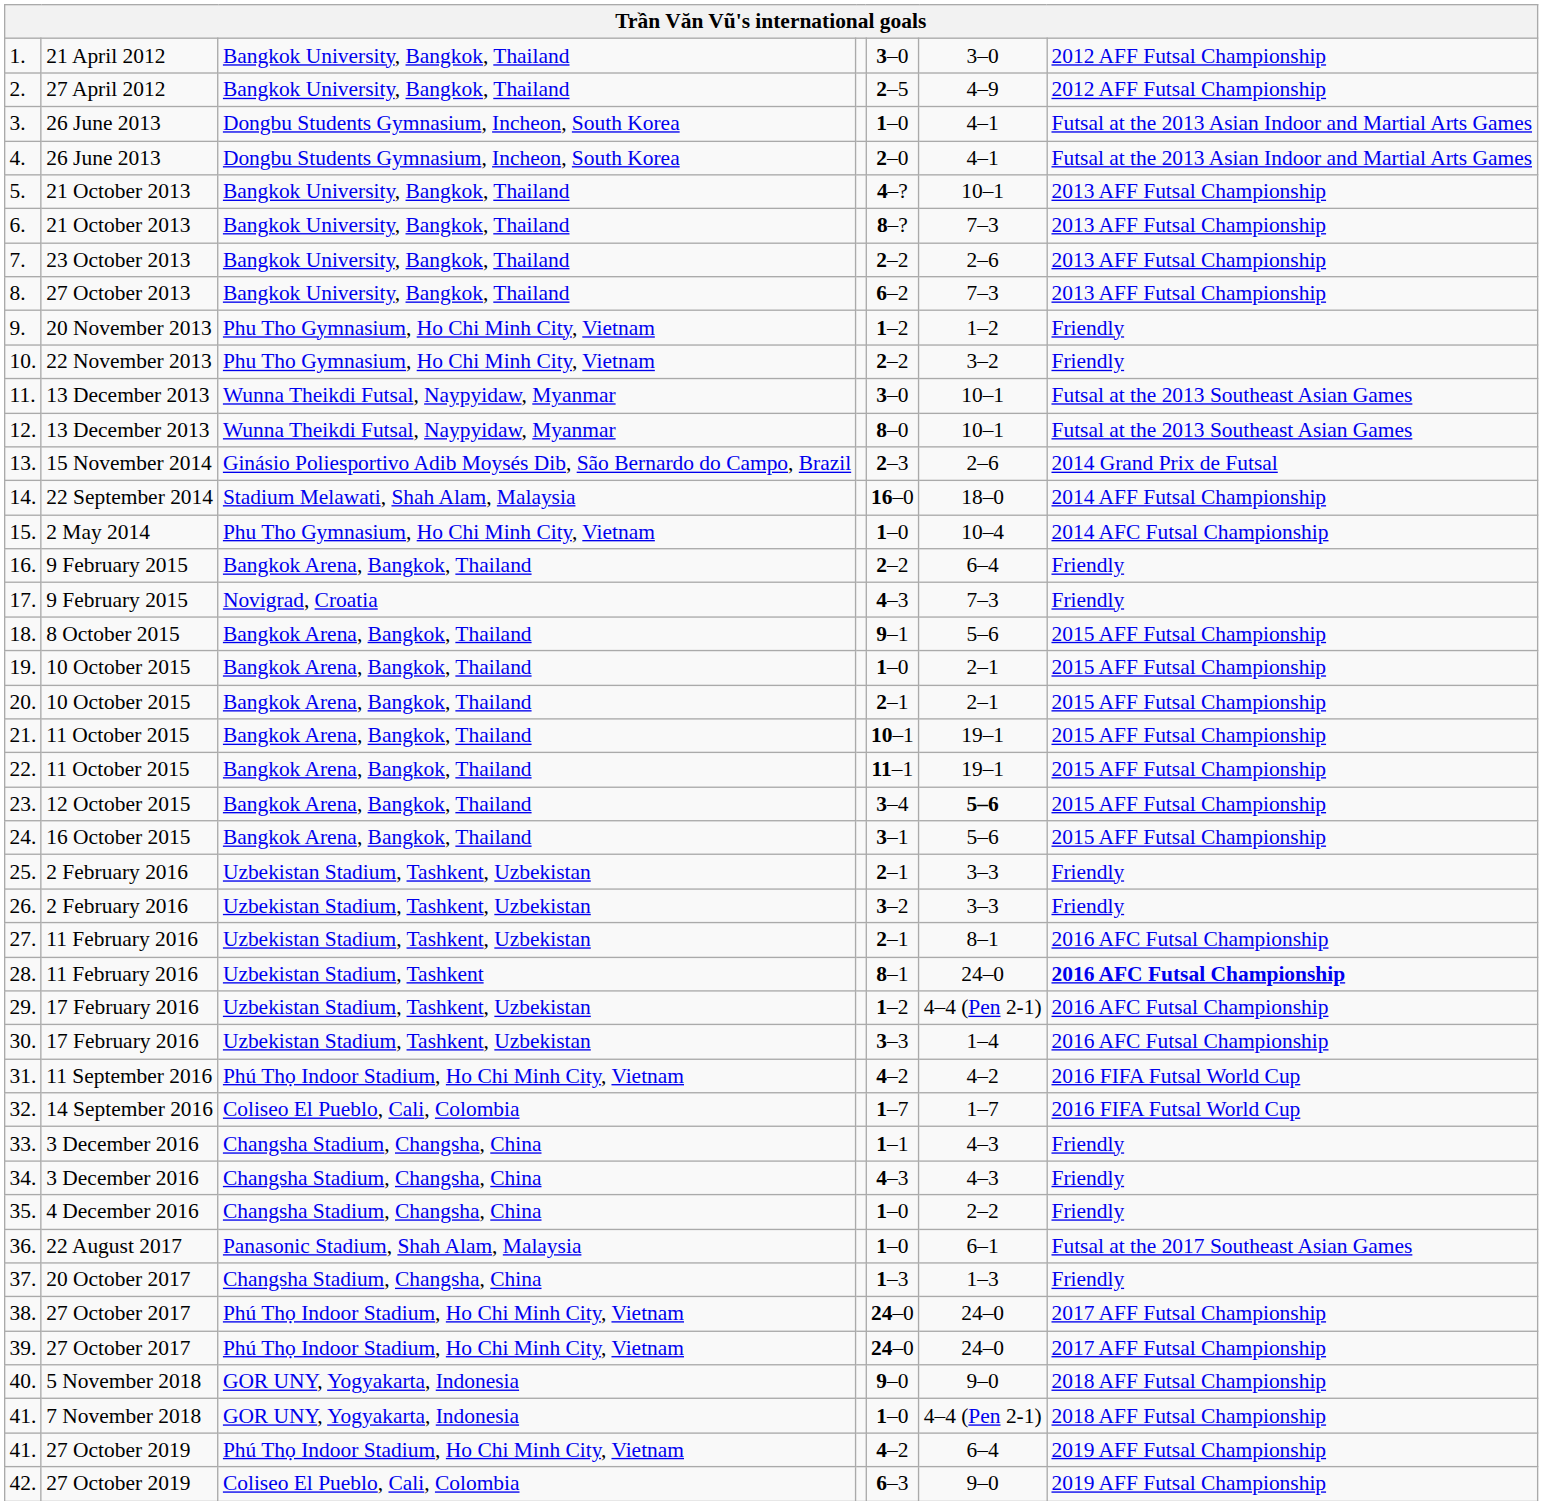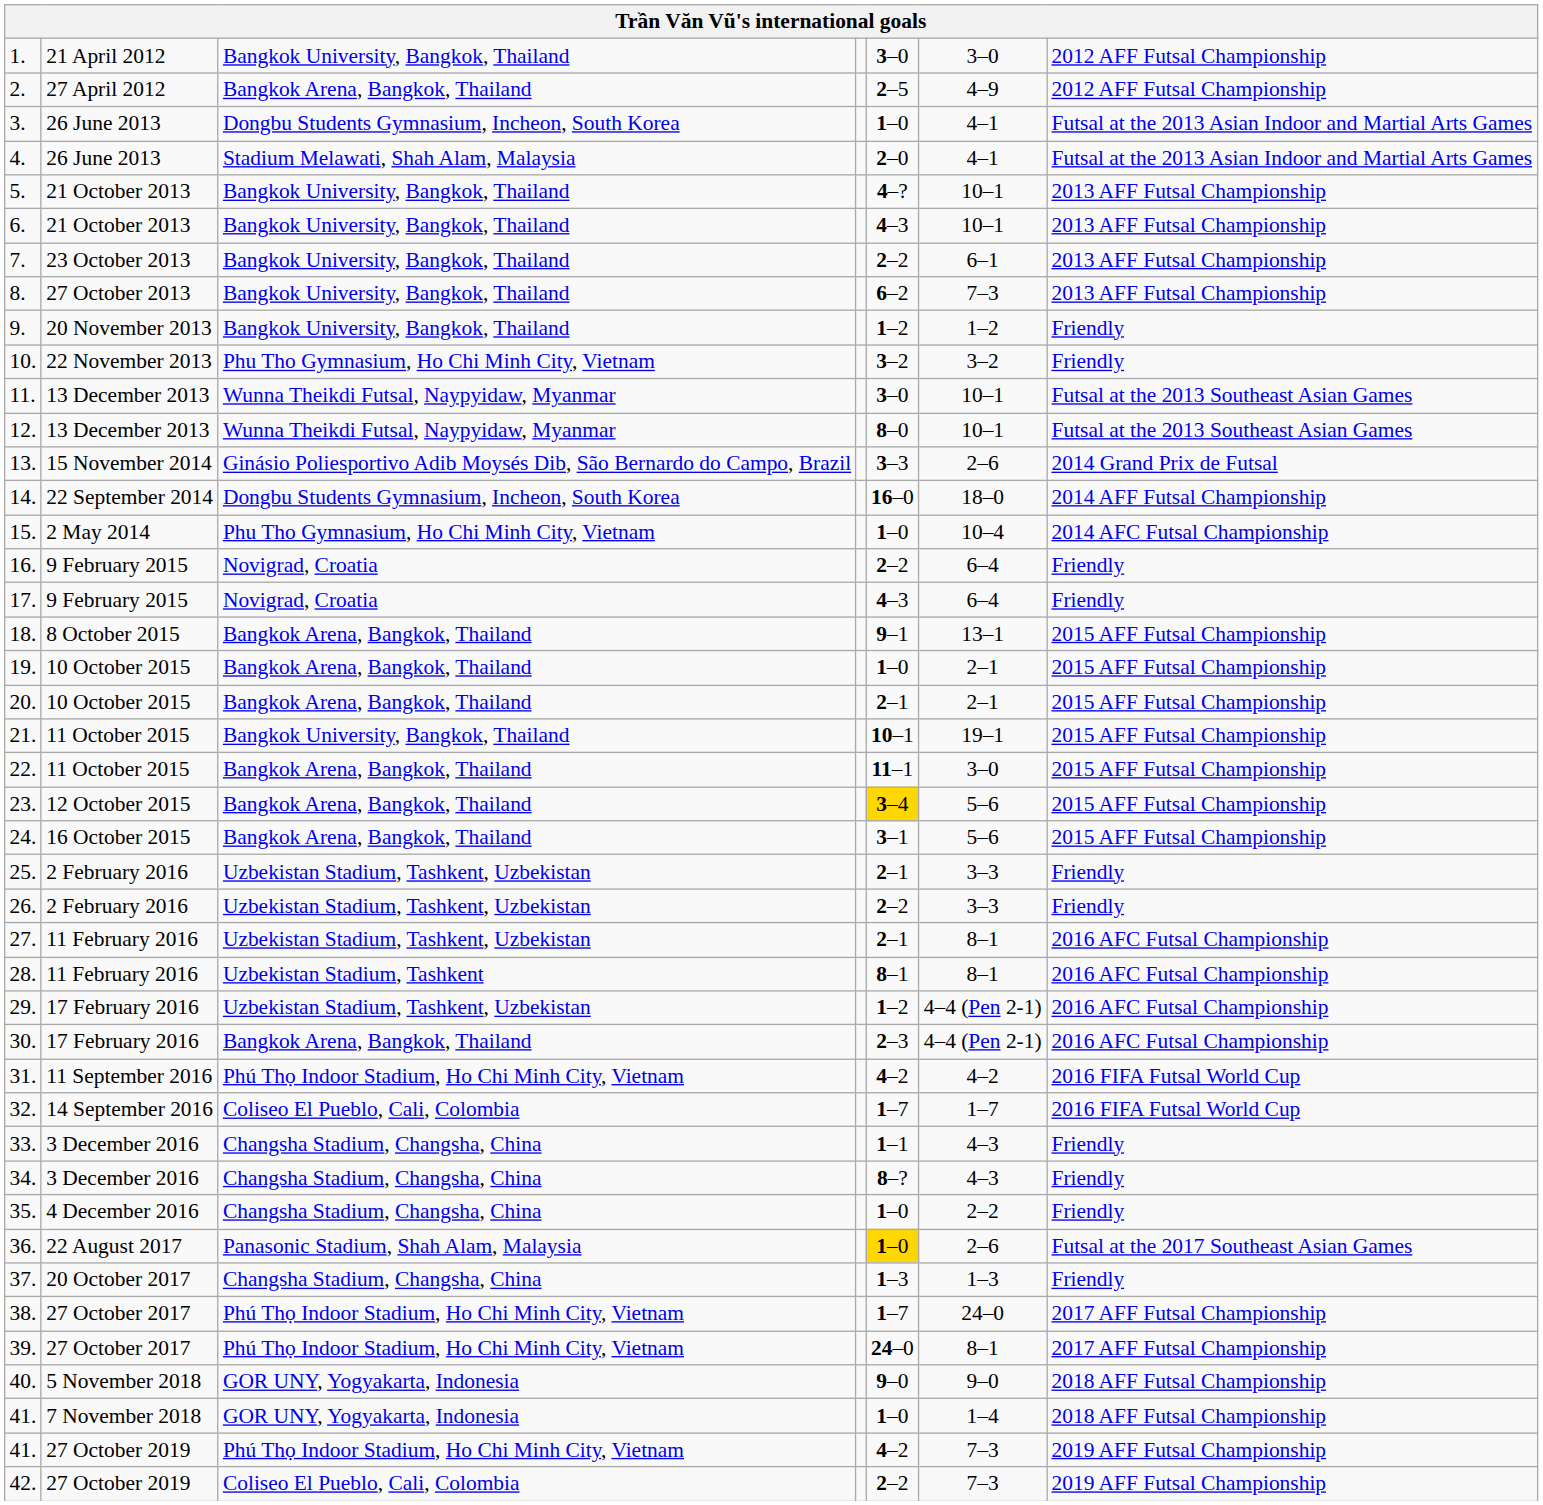2. | column 3: Bangkok University, Bangkok, Thailand -> Bangkok Arena, Bangkok, Thailand
4. | column 3: Dongbu Students Gymnasium, Incheon, South Korea -> Stadium Melawati, Shah Alam, Malaysia
6. | column 5: 8–? -> 4–3
6. | column 6: 7–3 -> 10–1
7. | column 6: 2–6 -> 6–1
9. | column 3: Phu Tho Gymnasium, Ho Chi Minh City, Vietnam -> Bangkok University, Bangkok, Thailand
10. | column 5: 2–2 -> 3–2
13. | column 5: 2–3 -> 3–3
14. | column 3: Stadium Melawati, Shah Alam, Malaysia -> Dongbu Students Gymnasium, Incheon, South Korea
16. | column 3: Bangkok Arena, Bangkok, Thailand -> Novigrad, Croatia
17. | column 6: 7–3 -> 6–4
18. | column 6: 5–6 -> 13–1
21. | column 3: Bangkok Arena, Bangkok, Thailand -> Bangkok University, Bangkok, Thailand
22. | column 6: 19–1 -> 3–0
23. | column 5: no background -> gold background
23. | column 6: bold -> normal
26. | column 5: 3–2 -> 2–2
28. | column 6: 24–0 -> 8–1
28. | column 7: bold -> normal
30. | column 3: Uzbekistan Stadium, Tashkent, Uzbekistan -> Bangkok Arena, Bangkok, Thailand
30. | column 5: 3–3 -> 2–3
30. | column 6: 1–4 -> 4–4 (Pen 2-1)
34. | column 5: 4–3 -> 8–?
36. | column 5: no background -> gold background
36. | column 6: 6–1 -> 2–6
38. | column 5: 24–0 -> 1–7
39. | column 6: 24–0 -> 8–1
41. / 7 November 2018 | column 6: 4–4 (Pen 2-1) -> 1–4
41. / 27 October 2019 | column 6: 6–4 -> 7–3
42. | column 5: 6–3 -> 2–2
42. | column 6: 9–0 -> 7–3
